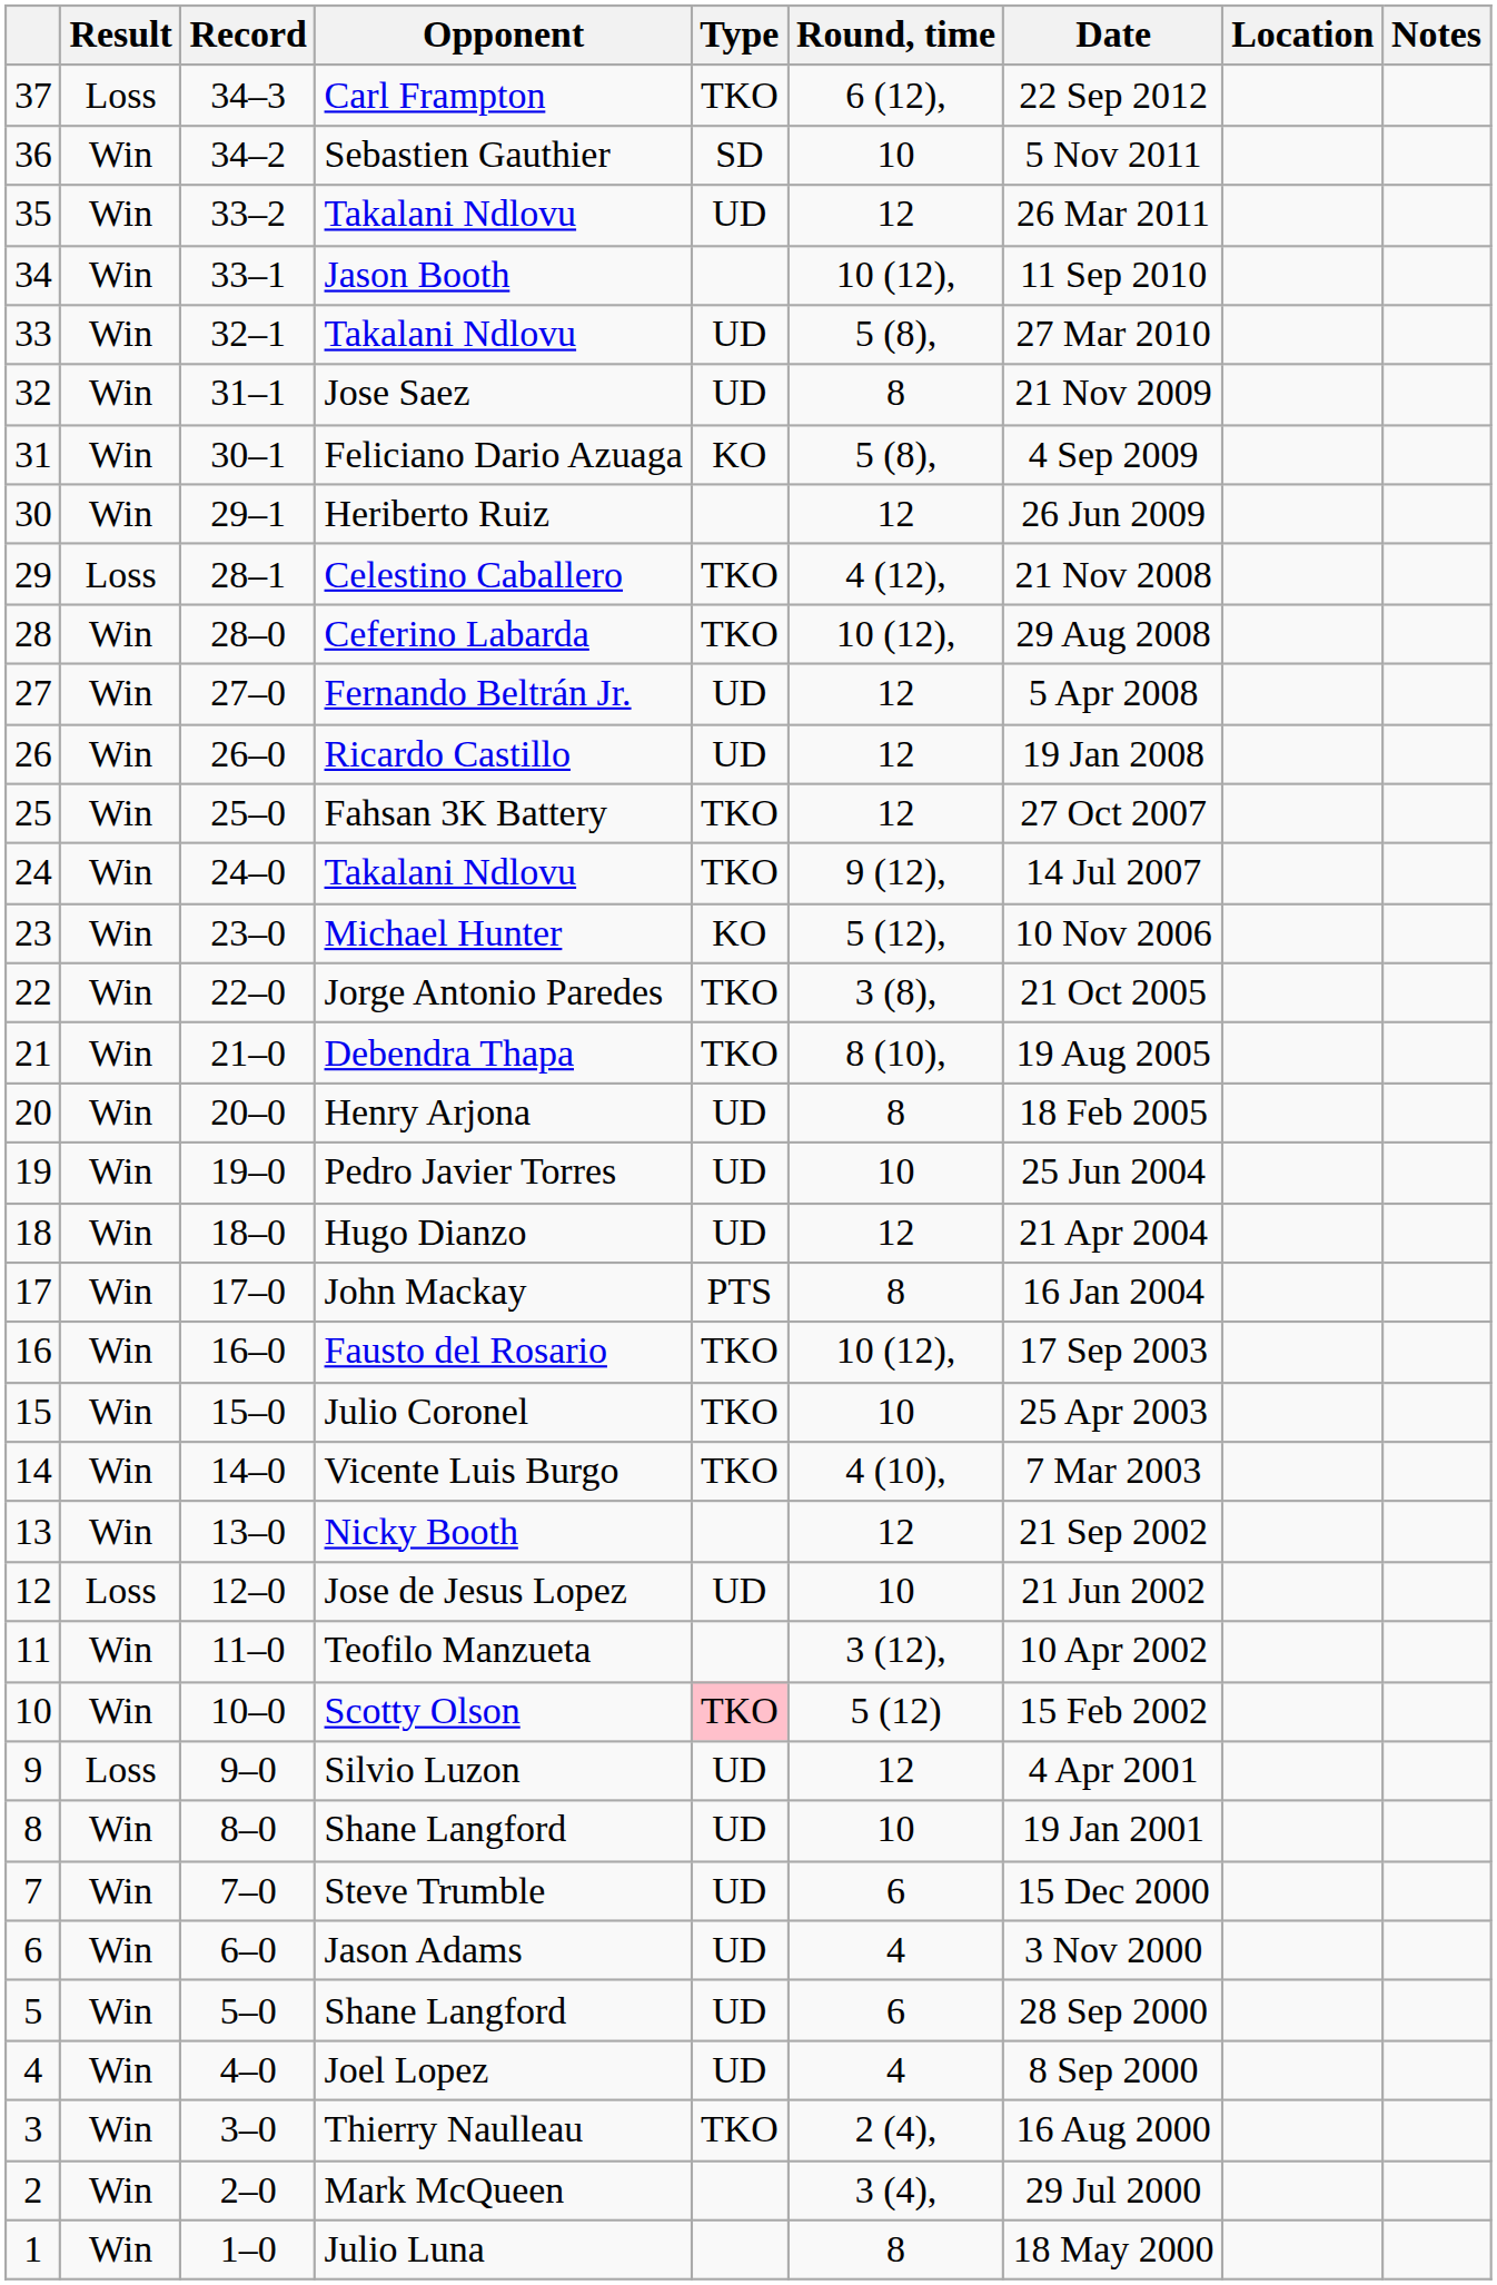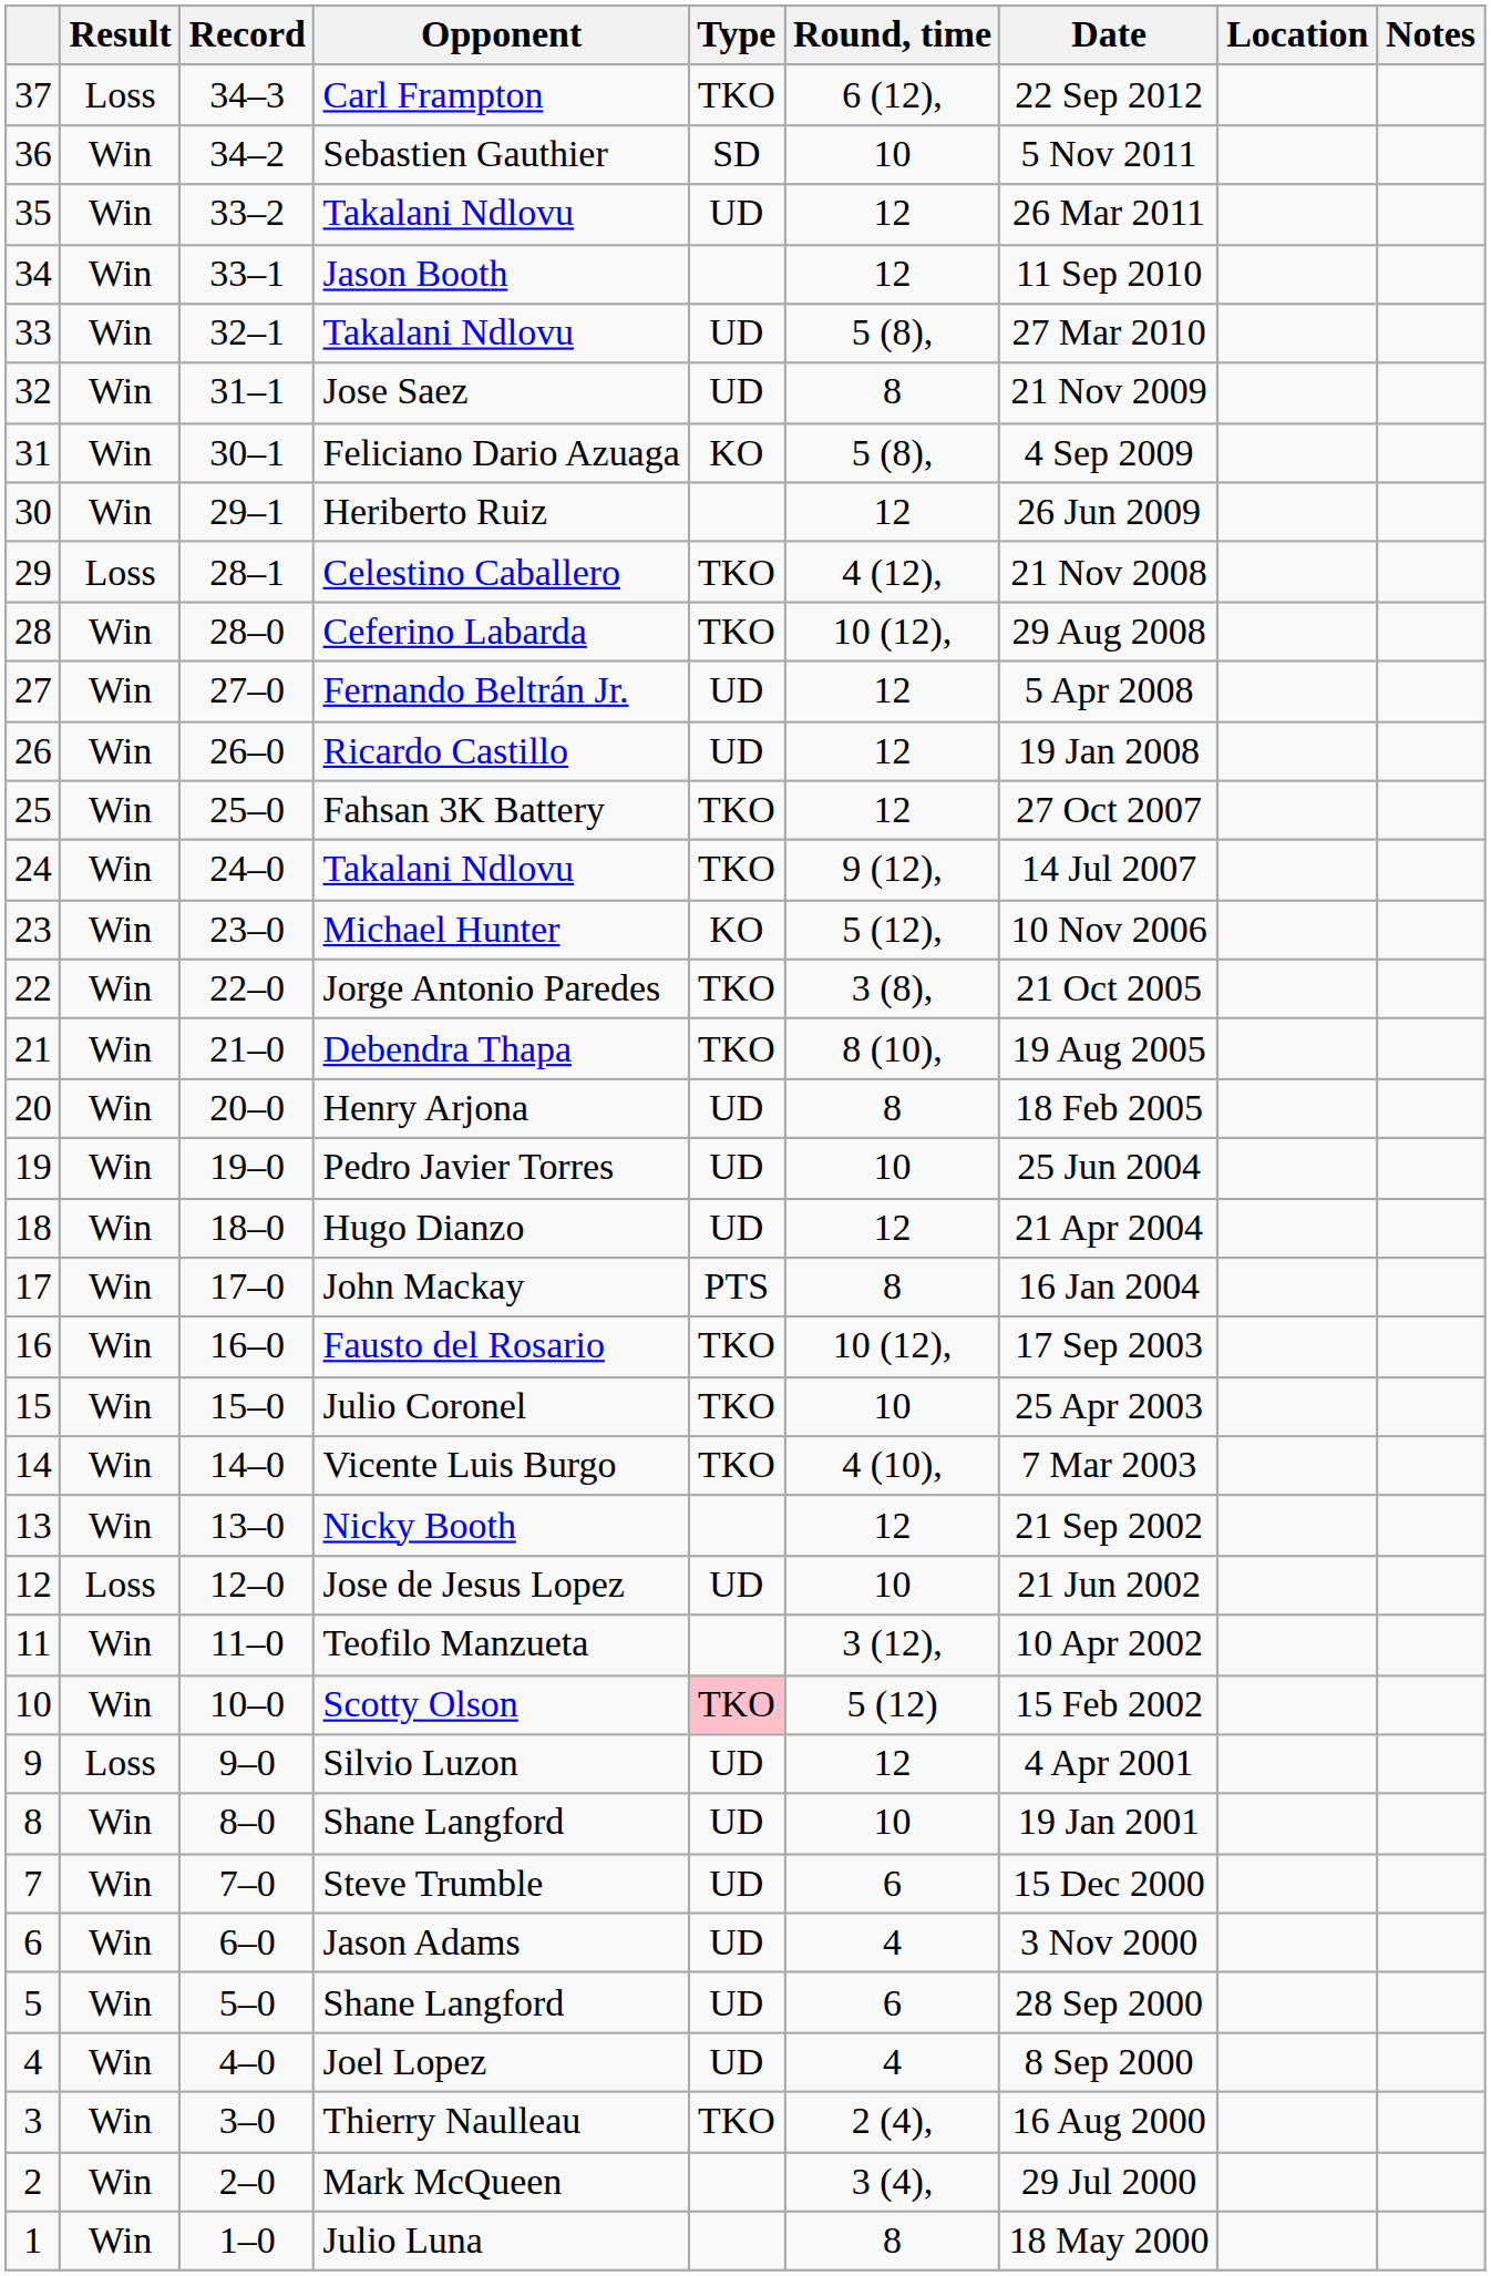Jason Booth | Round, time: 10 (12), -> 12
